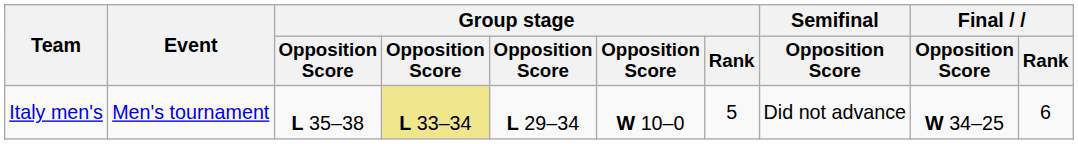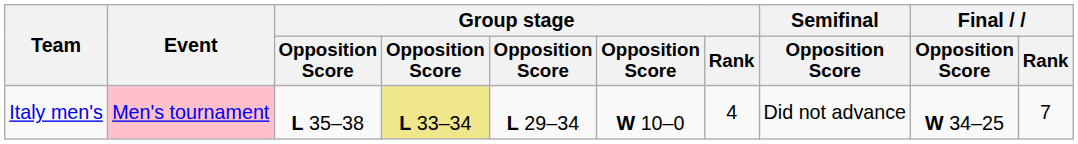Italy men's | Event: no background -> pink background
Italy men's | Group stage / Rank: 5 -> 4
Italy men's | Final / Rank: 6 -> 7
